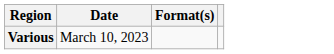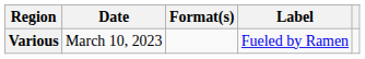+ column: Label | Fueled by Ramen
